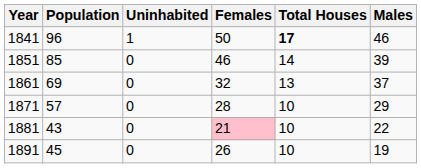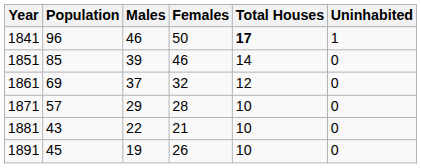columns swapped: Males <-> Uninhabited
1861 | Total Houses: 13 -> 12
1881 | Females: pink background -> no background
